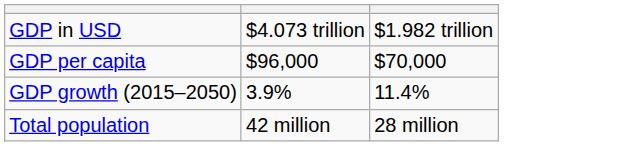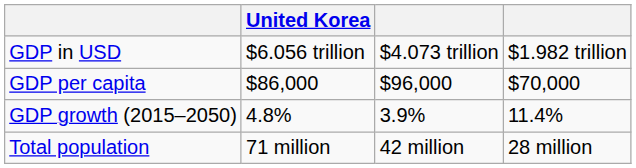+ column: United Korea | $6.056 trillion | $86,000 | 4.8% | 71 million
